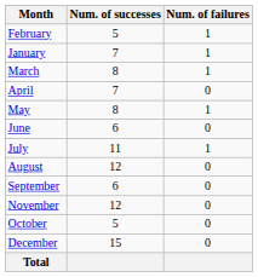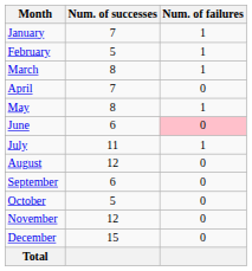rows swapped: January <-> February
June | Num. of failures: no background -> pink background
rows swapped: October <-> November
